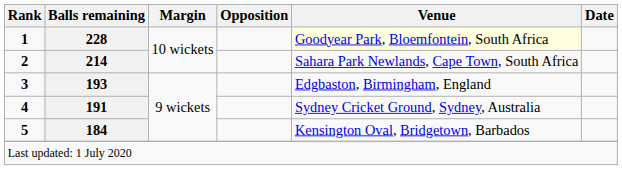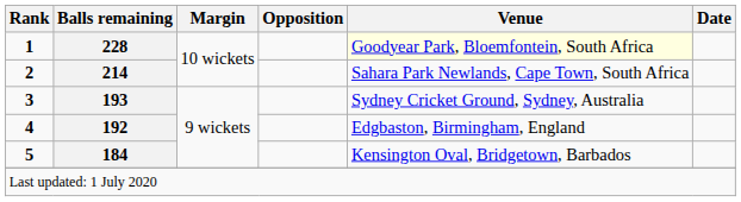3 | Venue: Edgbaston, Birmingham, England -> Sydney Cricket Ground, Sydney, Australia
4 | Balls remaining: 191 -> 192
4 | Venue: Sydney Cricket Ground, Sydney, Australia -> Edgbaston, Birmingham, England
